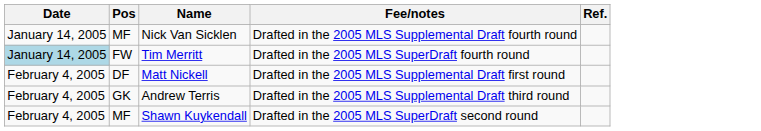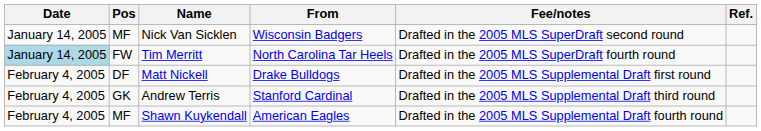+ column: From | Wisconsin Badgers | North Carolina Tar Heels | Drake Bulldogs | Stanford Cardinal | American Eagles
Nick Van Sicklen | Fee/notes: Drafted in the 2005 MLS Supplemental Draft fourth round -> Drafted in the 2005 MLS SuperDraft second round
Shawn Kuykendall | Fee/notes: Drafted in the 2005 MLS SuperDraft second round -> Drafted in the 2005 MLS Supplemental Draft fourth round
